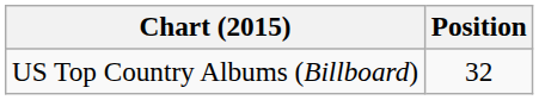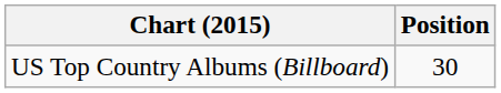US Top Country Albums (Billboard) | Position: 32 -> 30
